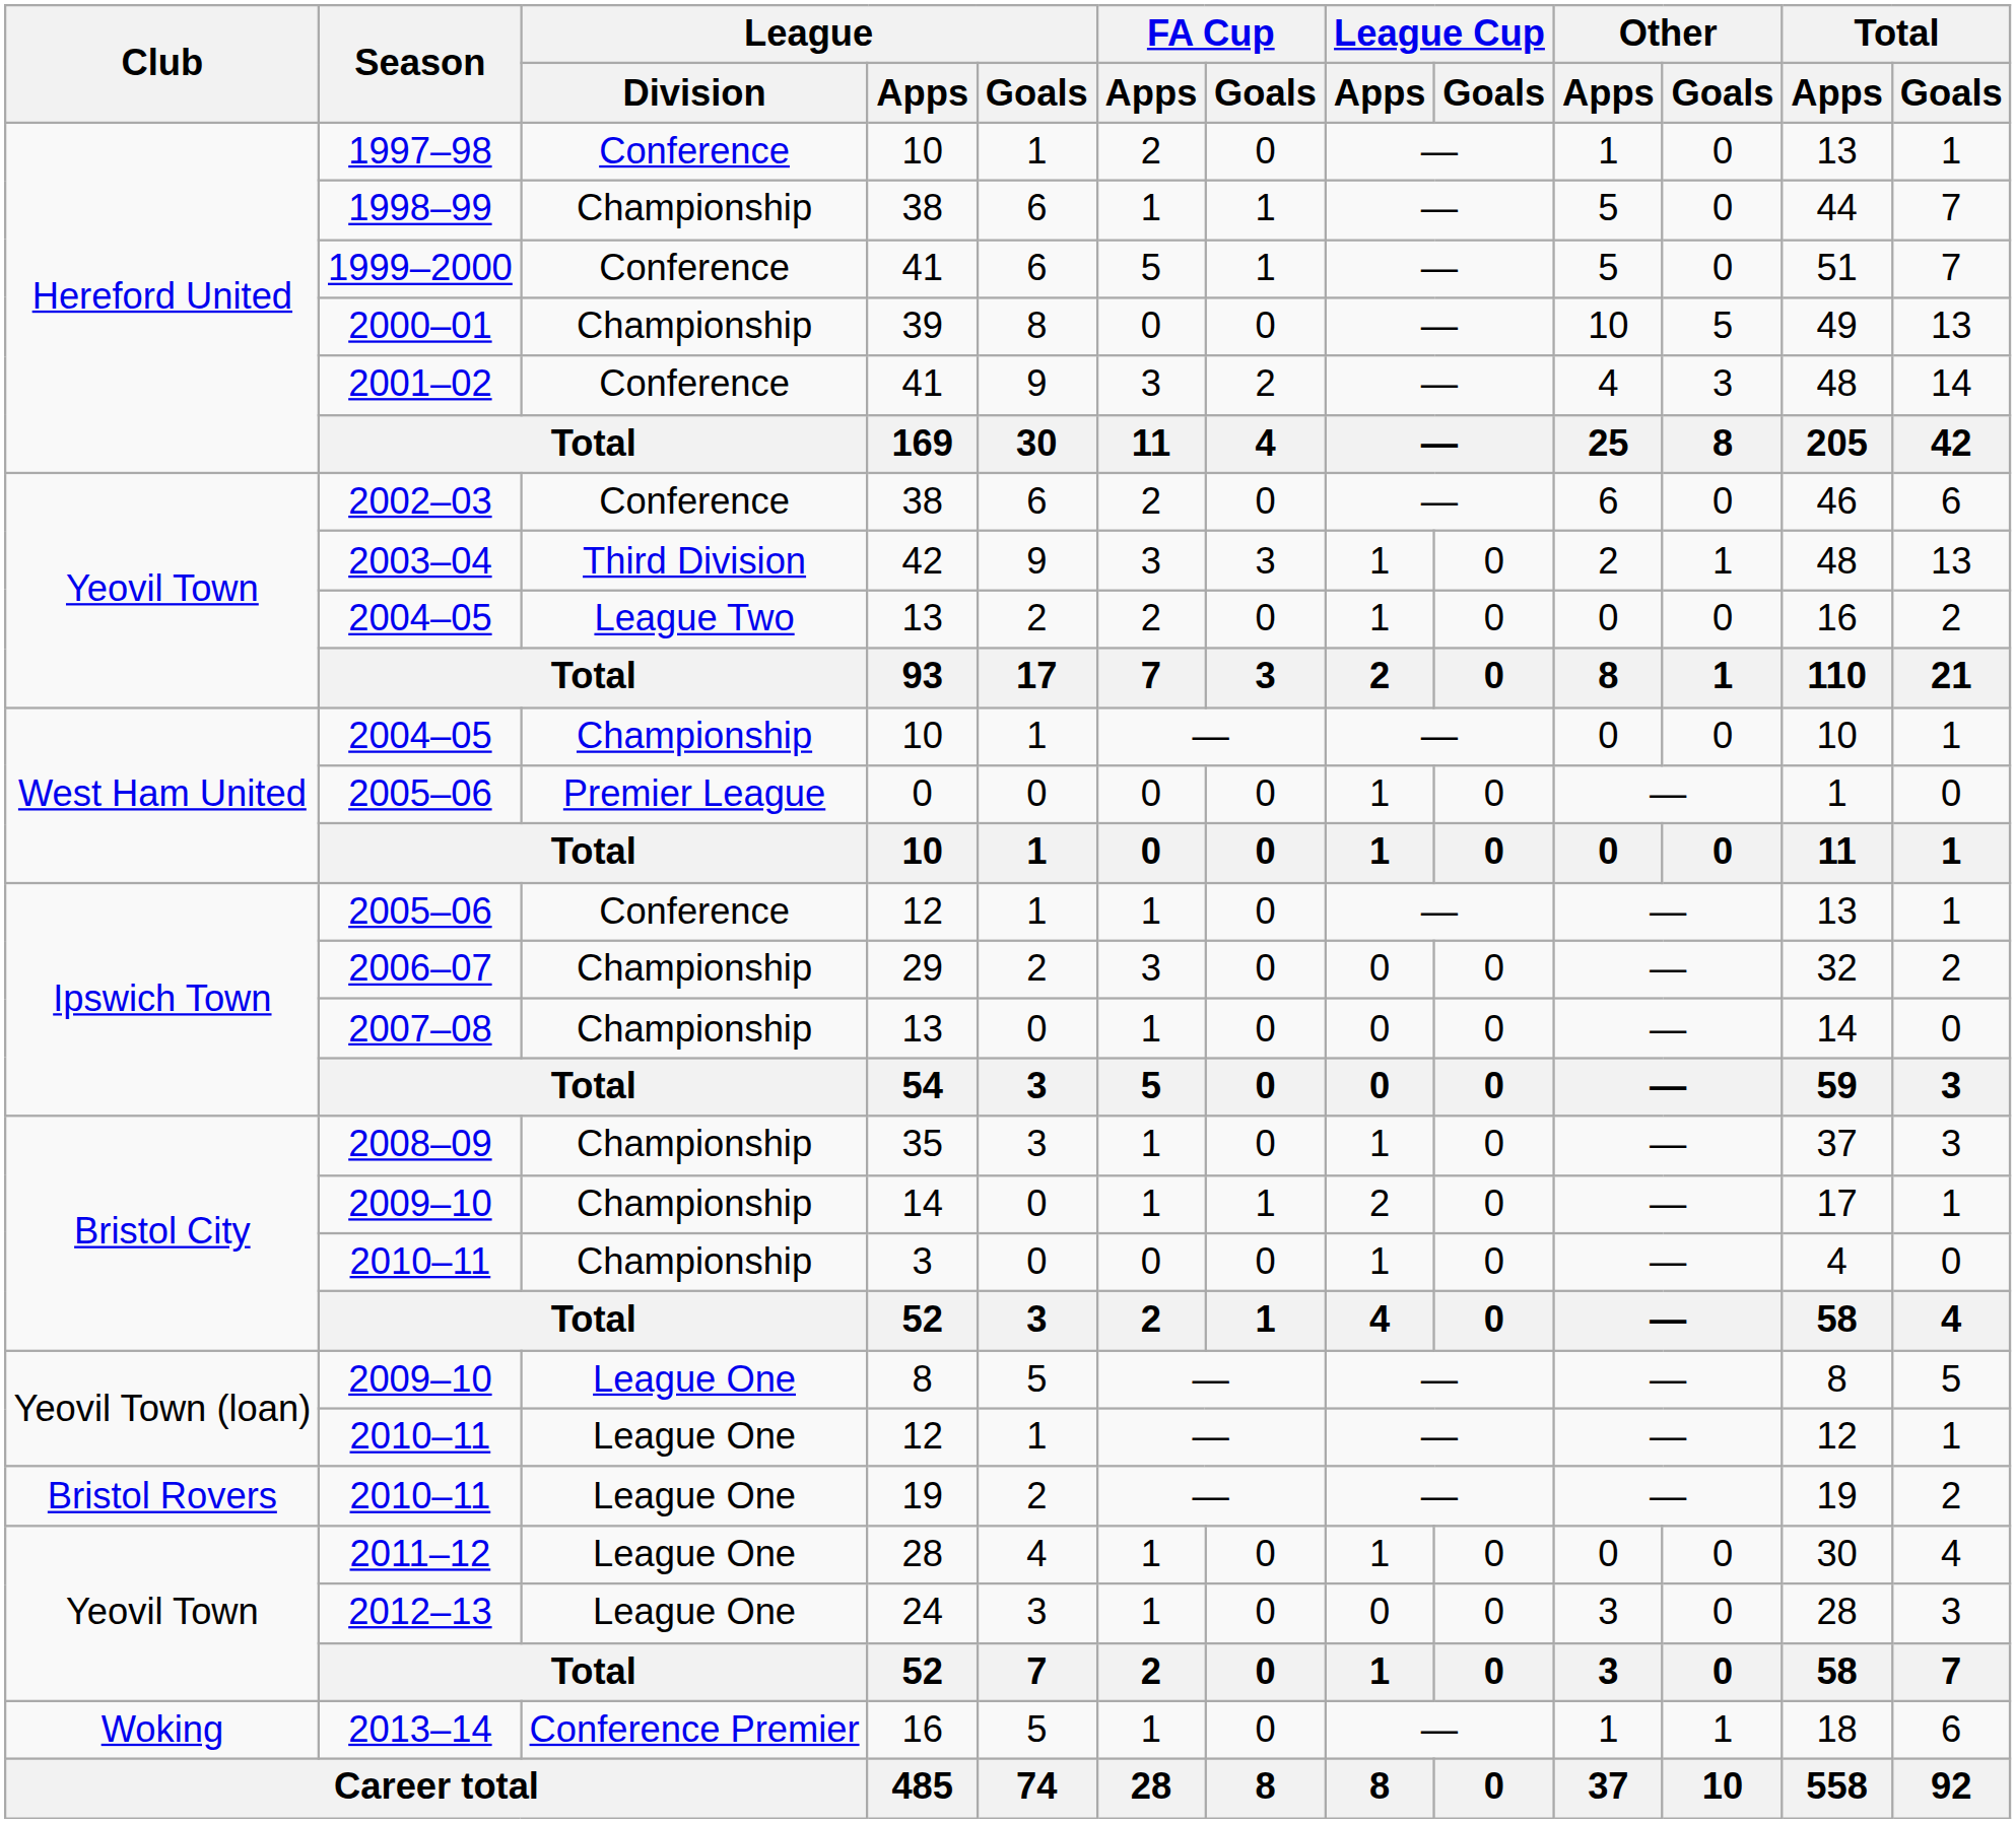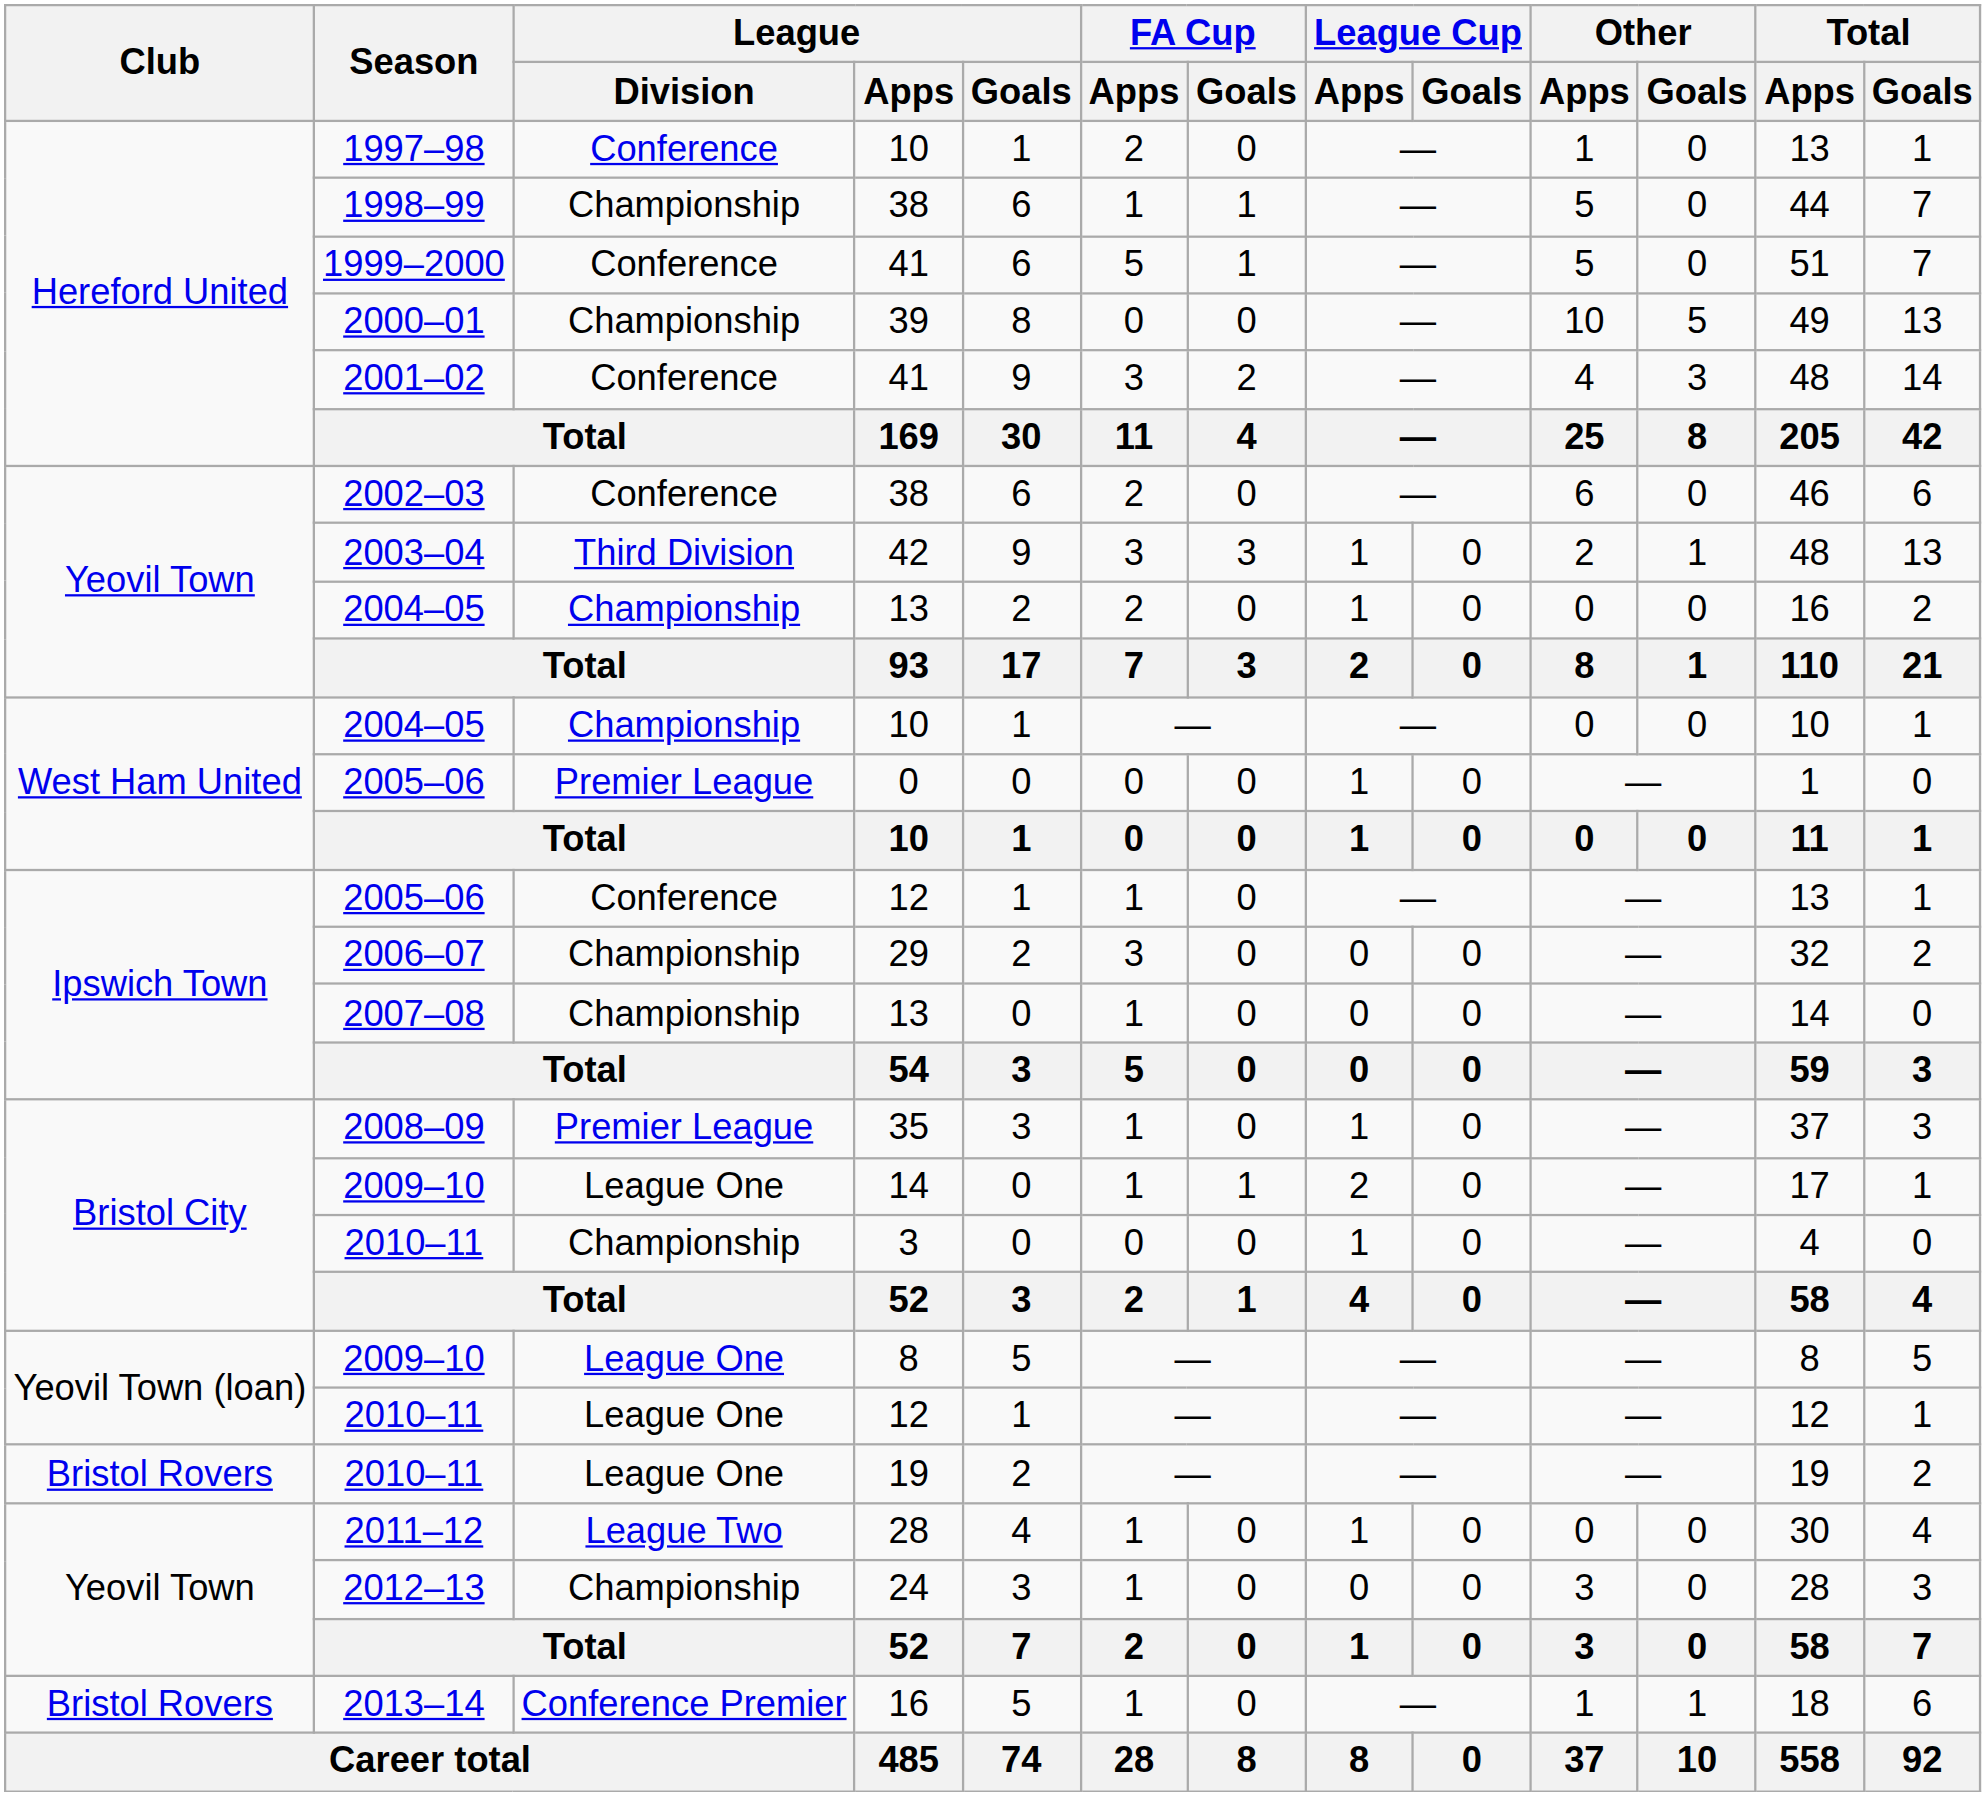2004–05 / 13 | League / Division: League Two -> Championship
2008–09 | League / Division: Championship -> Premier League
2009–10 / 14 | League / Division: Championship -> League One
2011–12 | League / Division: League One -> League Two
2012–13 | League / Division: League One -> Championship
2013–14 | Club: Woking -> Bristol Rovers
